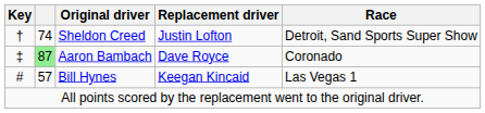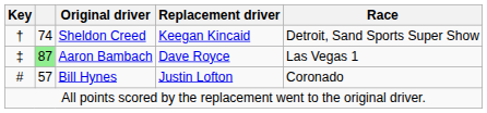Sheldon Creed | Replacement driver: Justin Lofton -> Keegan Kincaid
Aaron Bambach | Race: Coronado -> Las Vegas 1
Bill Hynes | Replacement driver: Keegan Kincaid -> Justin Lofton
Bill Hynes | Race: Las Vegas 1 -> Coronado
